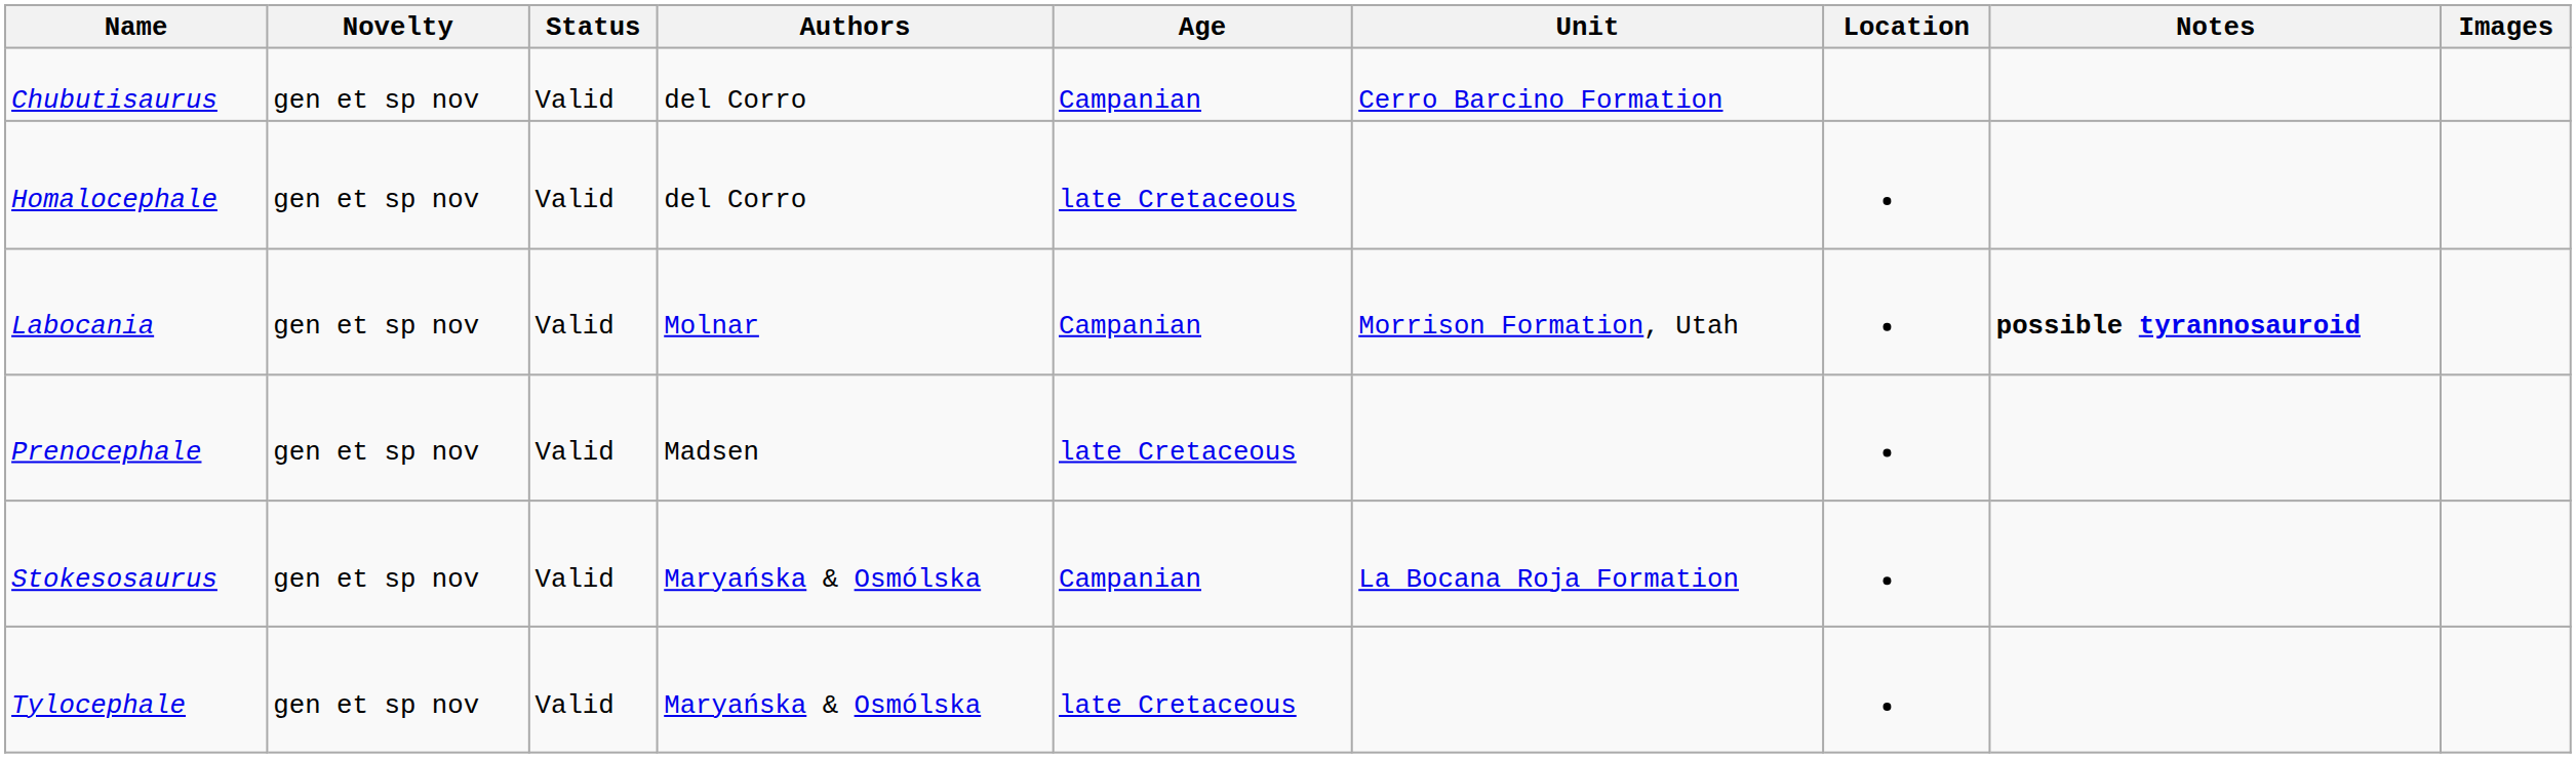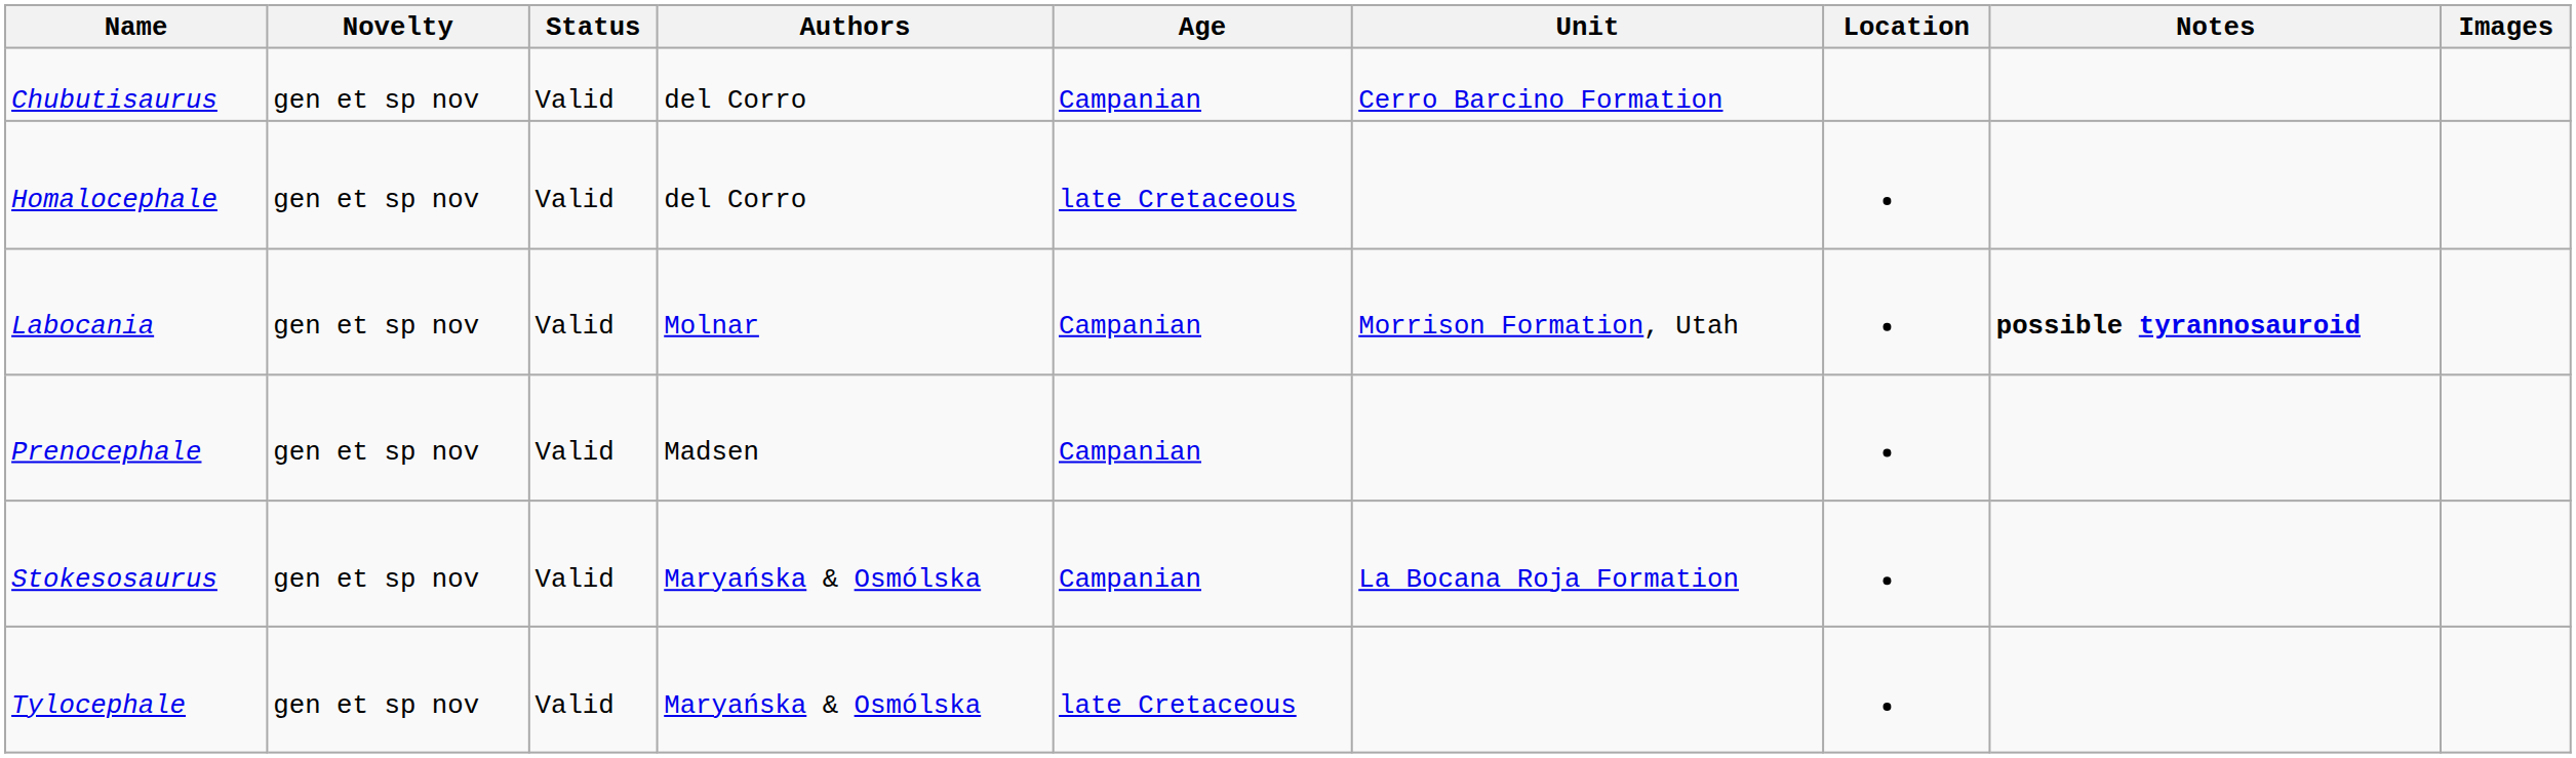Prenocephale | Age: late Cretaceous -> Campanian
